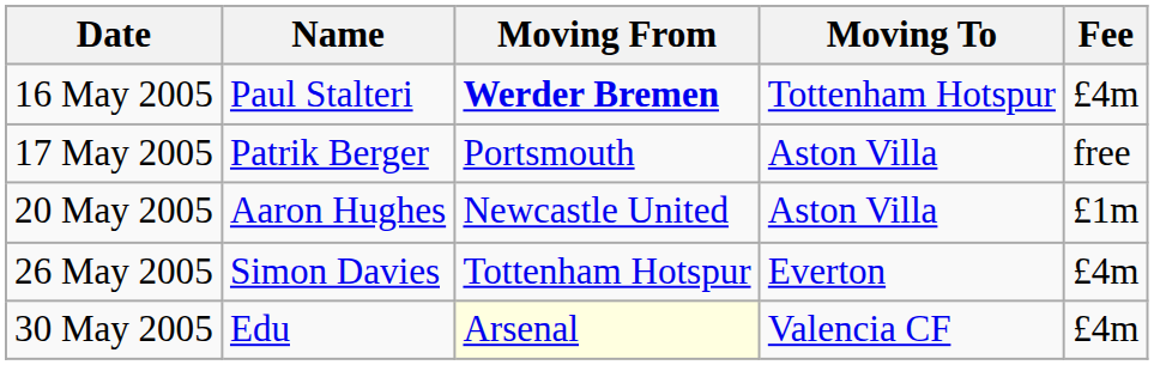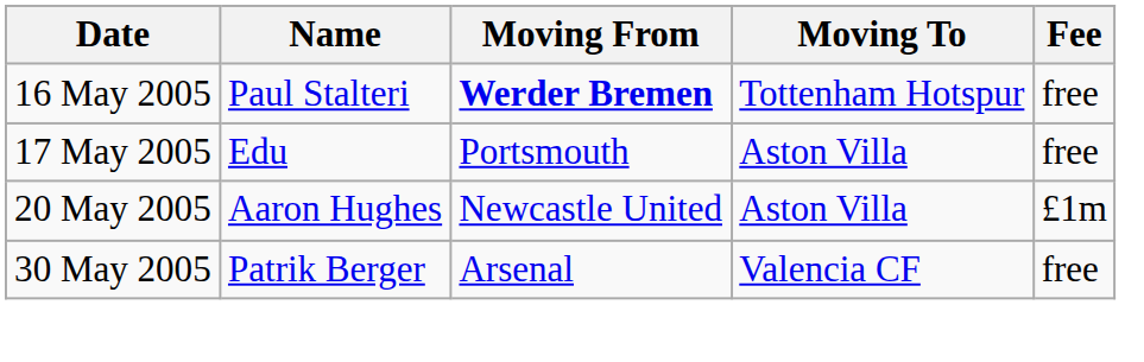16 May 2005 | Fee: £4m -> free
17 May 2005 | Name: Patrik Berger -> Edu
- row: 26 May 2005 | Simon Davies | Tottenham Hotspur | Everton | £4m
30 May 2005 | Name: Edu -> Patrik Berger
30 May 2005 | Moving From: lightyellow background -> no background
30 May 2005 | Fee: £4m -> free
